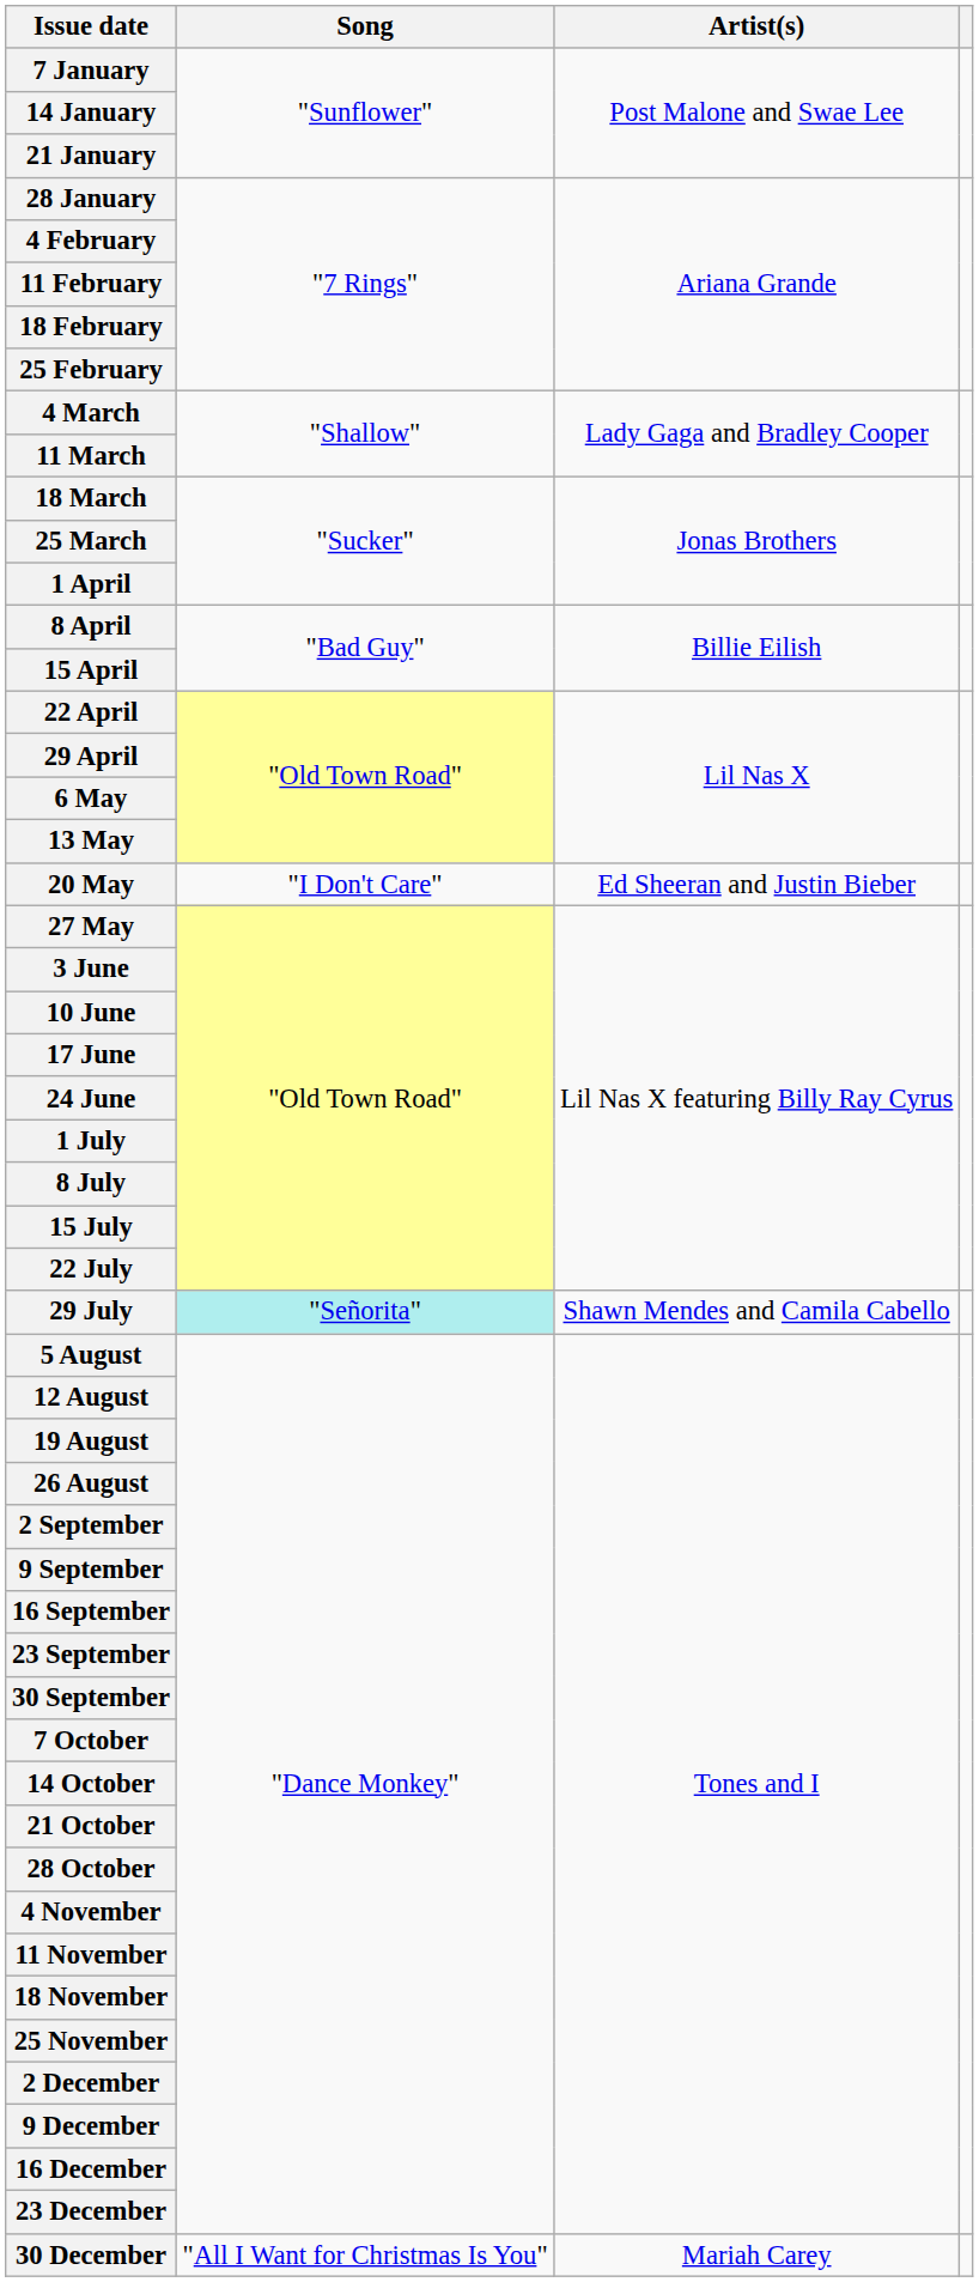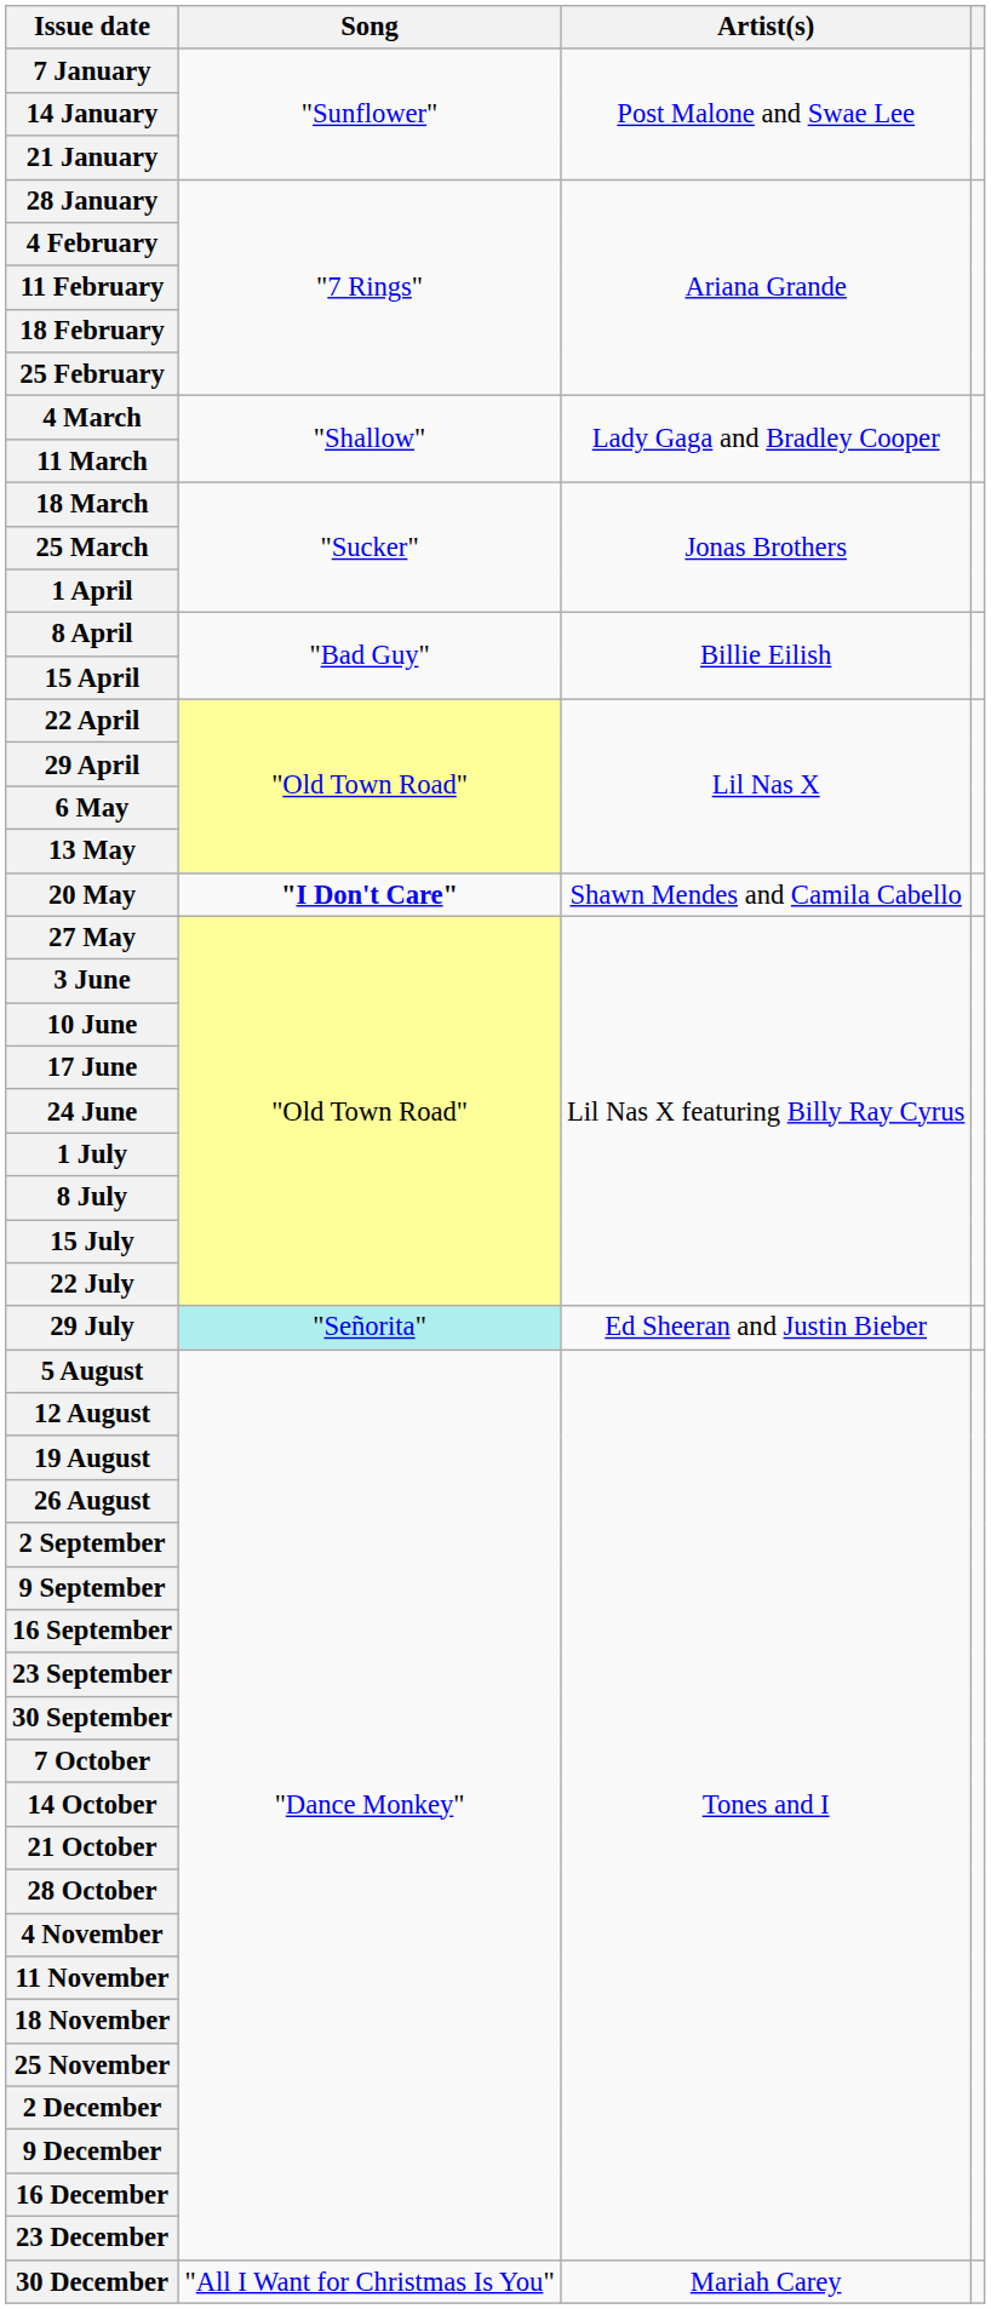20 May | Song: normal -> bold
20 May | Artist(s): Ed Sheeran and Justin Bieber -> Shawn Mendes and Camila Cabello
29 July | Artist(s): Shawn Mendes and Camila Cabello -> Ed Sheeran and Justin Bieber
